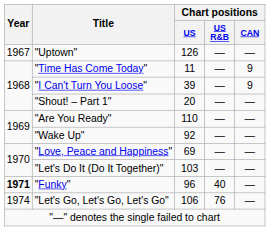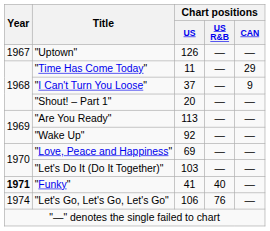"Time Has Come Today" | Chart positions / CAN: 9 -> 29
"I Can't Turn You Loose" | Chart positions / US: 39 -> 37
"Are You Ready" | Chart positions / US: 110 -> 113
"Funky" | Chart positions / US: 96 -> 41
